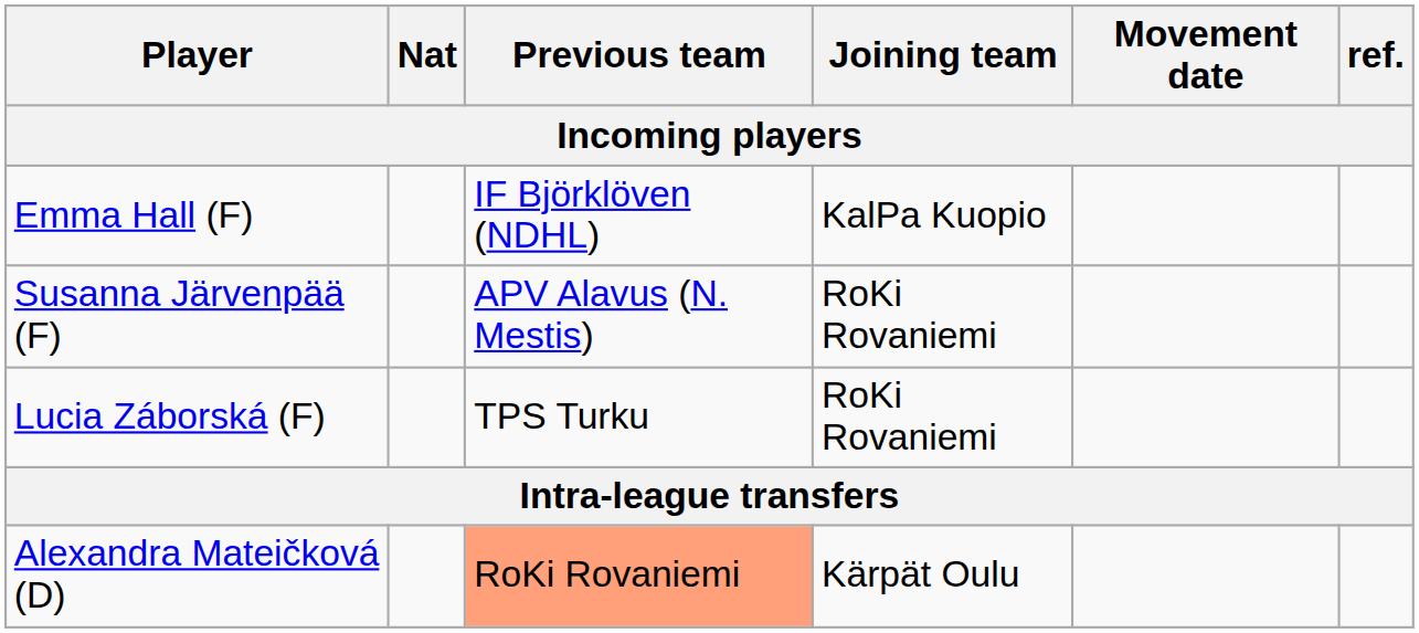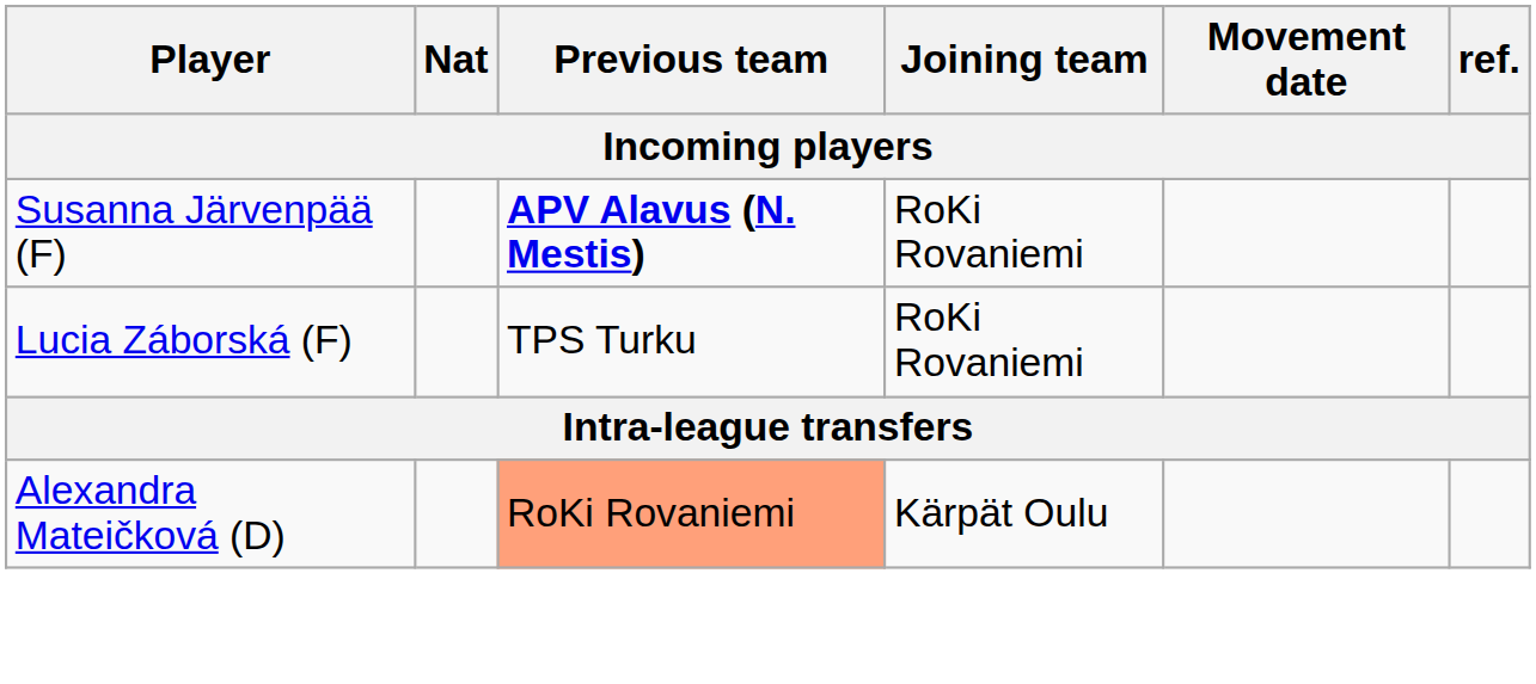- row: Emma Hall (F) | IF Björklöven (NDHL) | KalPa Kuopio
Susanna Järvenpää (F) | Previous team: normal -> bold
